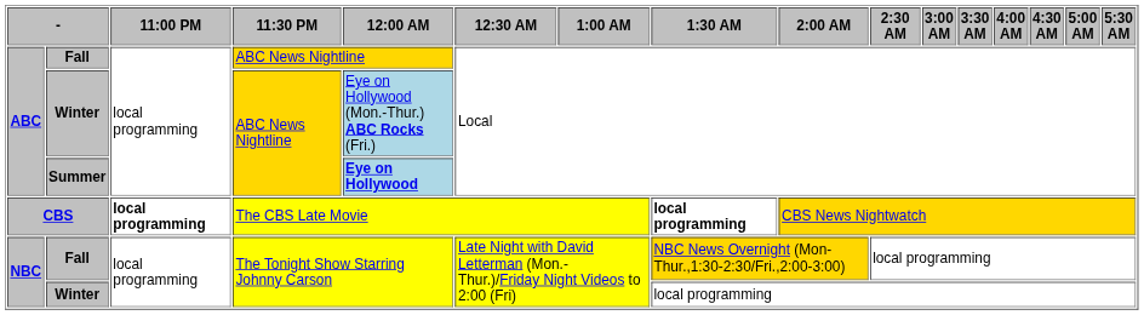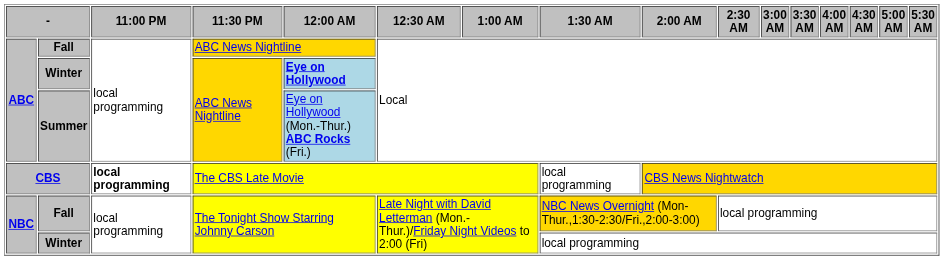ABC / Winter | 12:00 AM: Eye on Hollywood (Mon.-Thur.) ABC Rocks (Fri.) -> Eye on Hollywood
Summer | 12:00 AM: Eye on Hollywood -> Eye on Hollywood (Mon.-Thur.) ABC Rocks (Fri.)
CBS | 1:30 AM: bold -> normal
